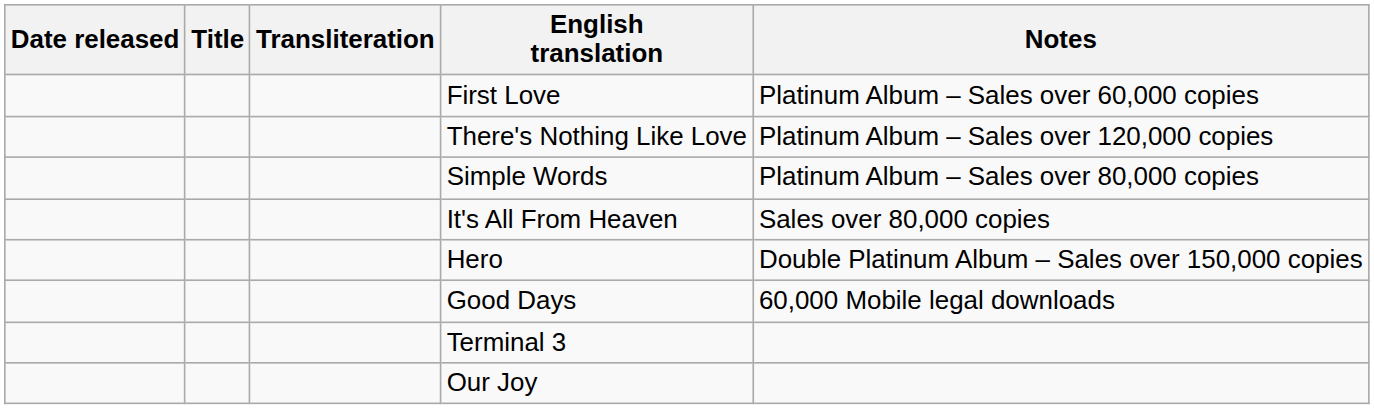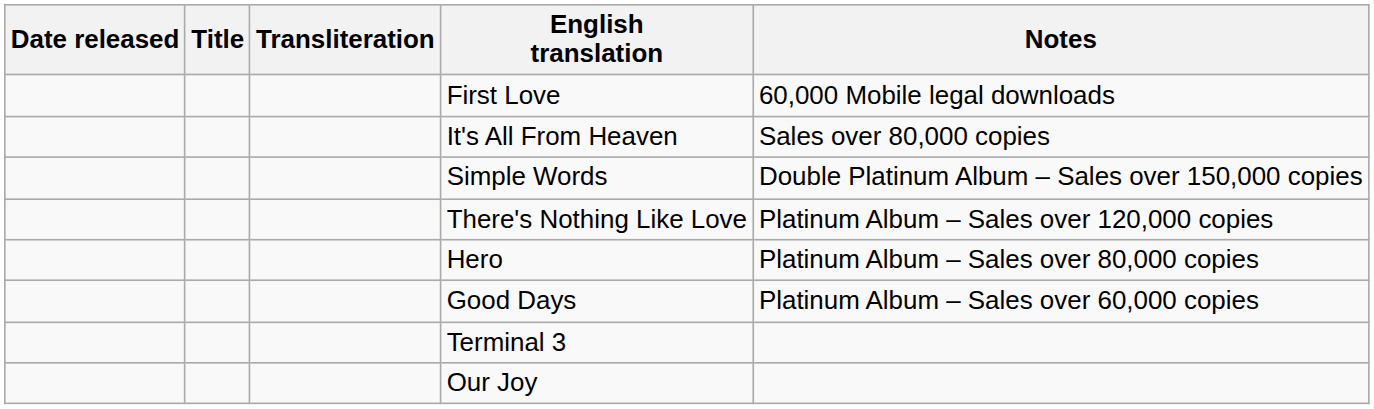First Love | Notes: Platinum Album – Sales over 60,000 copies -> 60,000 Mobile legal downloads
rows swapped: It's All From Heaven <-> There's Nothing Like Love
Simple Words | Notes: Platinum Album – Sales over 80,000 copies -> Double Platinum Album – Sales over 150,000 copies
Hero | Notes: Double Platinum Album – Sales over 150,000 copies -> Platinum Album – Sales over 80,000 copies
Good Days | Notes: 60,000 Mobile legal downloads -> Platinum Album – Sales over 60,000 copies
